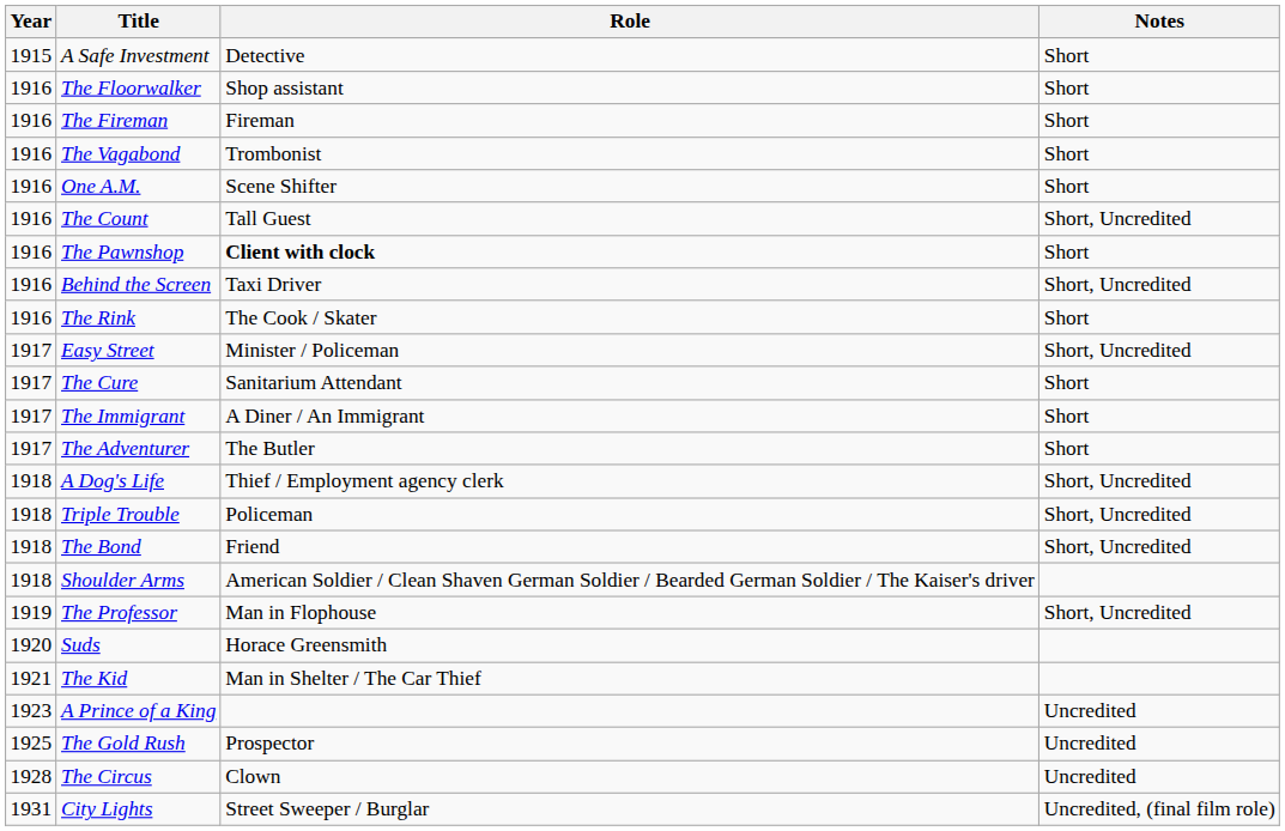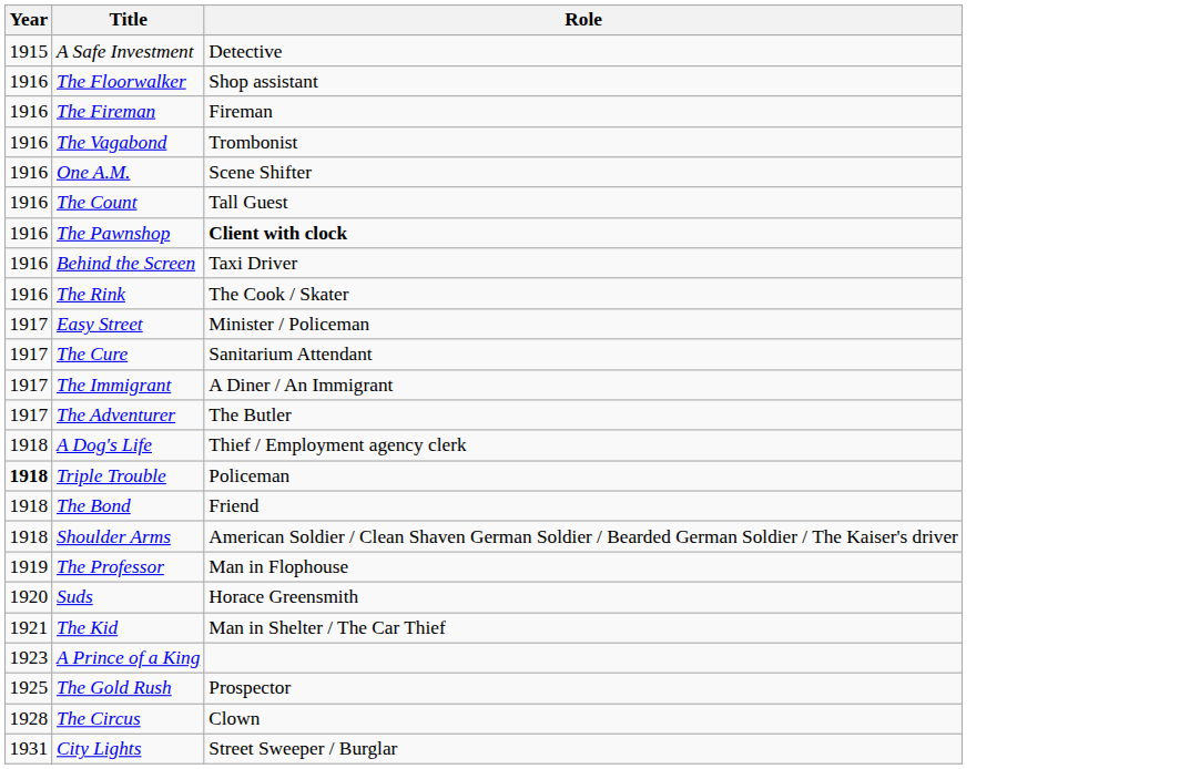- column: Notes | Short | Short | Short | Short | Short | Short, Uncredited | Short | Short, Uncredited | Short | Short, Uncredited | Short | Short | Short | Short, Uncredited | Short, Uncredited | Short, Uncredited | Short, Uncredited | Uncredited | Uncredited | Uncredited | Uncredited, (final film role)
Triple Trouble | Year: normal -> bold
